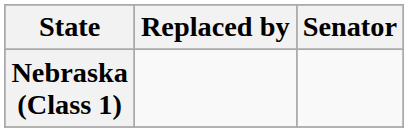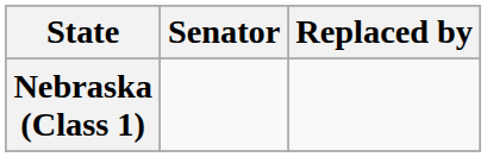columns swapped: Senator <-> Replaced by
